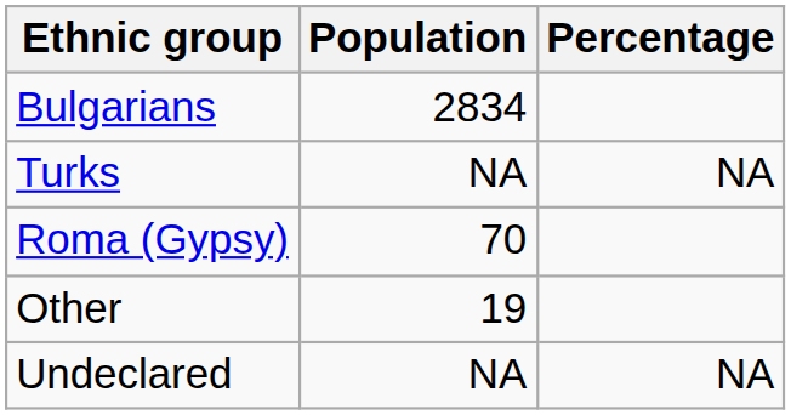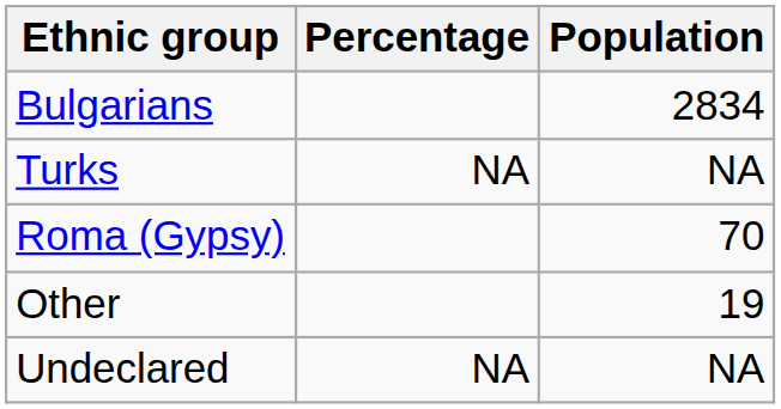columns swapped: Population <-> Percentage
